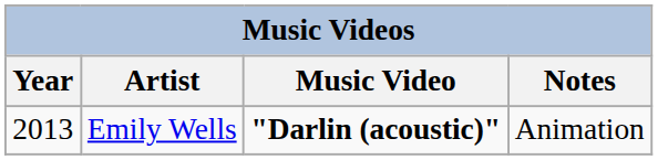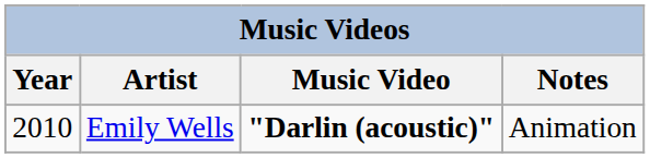Emily Wells | Year: 2013 -> 2010
